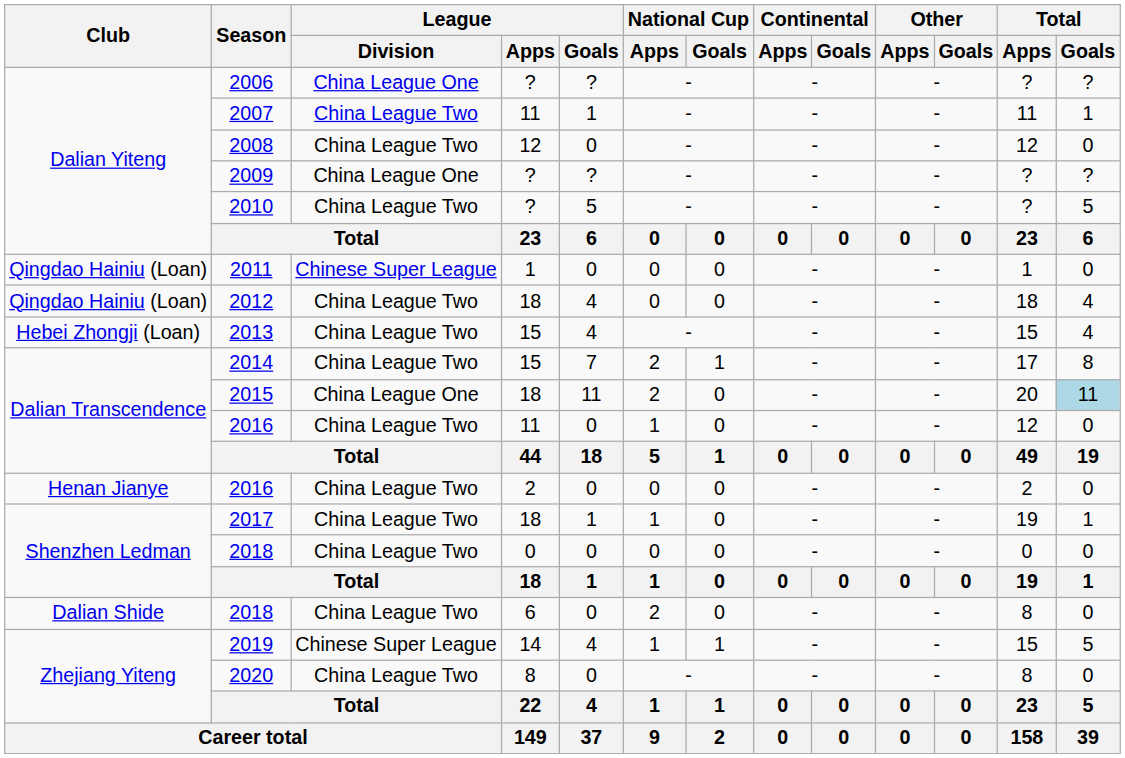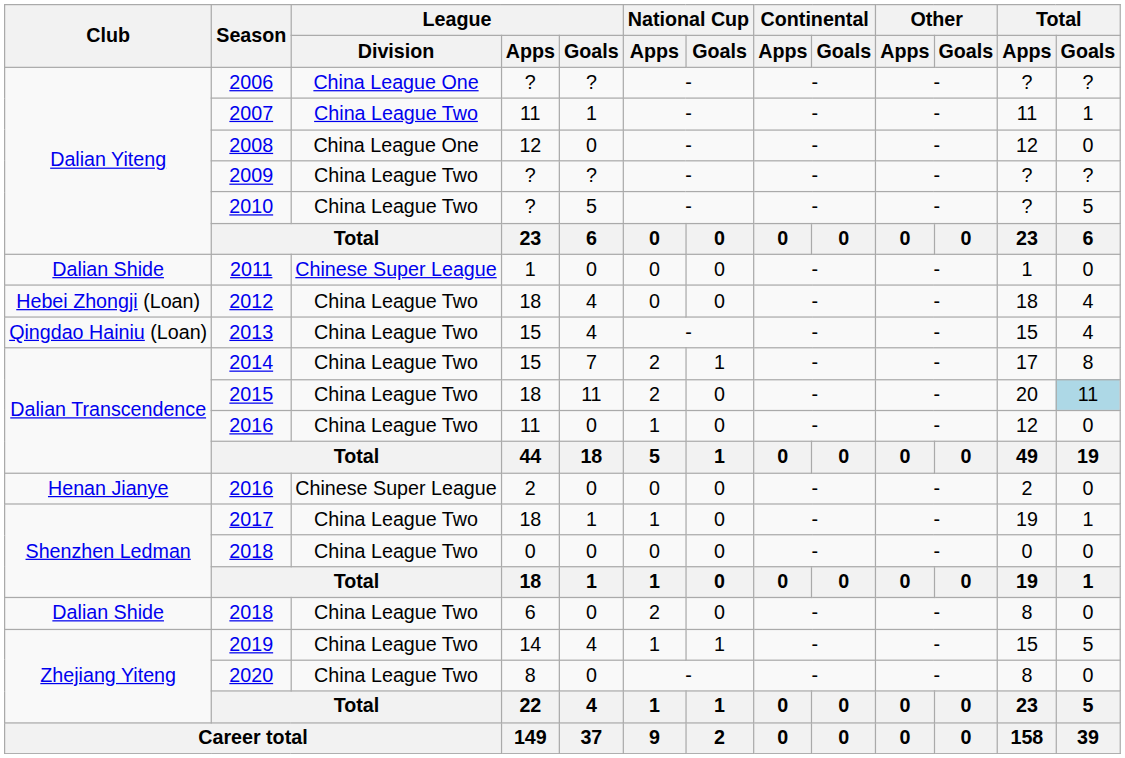2008 | League / Division: China League Two -> China League One
2009 | League / Division: China League One -> China League Two
2011 | Club: Qingdao Hainiu (Loan) -> Dalian Shide
2012 | Club: Qingdao Hainiu (Loan) -> Hebei Zhongji (Loan)
2013 | Club: Hebei Zhongji (Loan) -> Qingdao Hainiu (Loan)
2015 | League / Division: China League One -> China League Two
2016 / 2 | League / Division: China League Two -> Chinese Super League
2019 | League / Division: Chinese Super League -> China League Two
